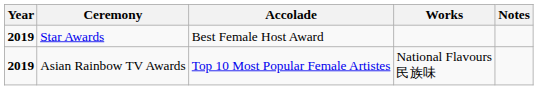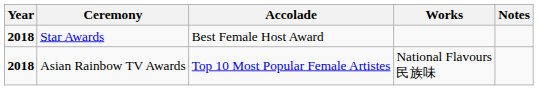Star Awards | Year: 2019 -> 2018
Asian Rainbow TV Awards | Year: 2019 -> 2018
